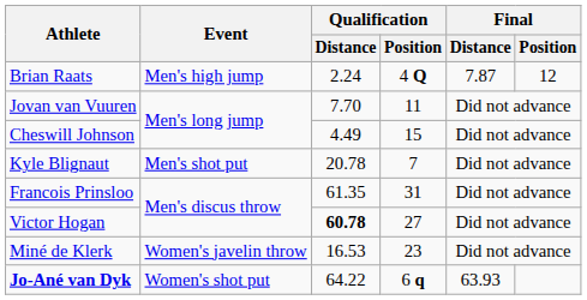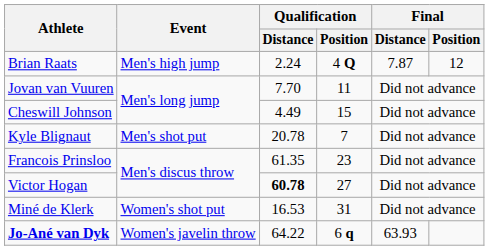Francois Prinsloo | Qualification / Position: 31 -> 23
Miné de Klerk | Event: Women's javelin throw -> Women's shot put
Miné de Klerk | Qualification / Position: 23 -> 31
Jo-Ané van Dyk | Event: Women's shot put -> Women's javelin throw
